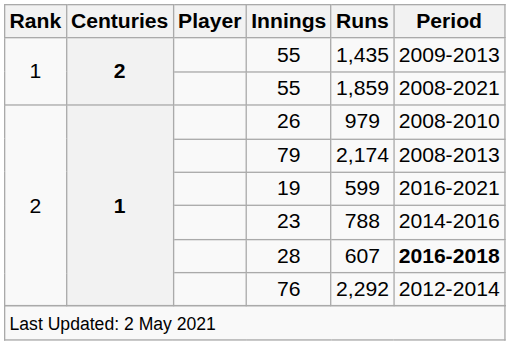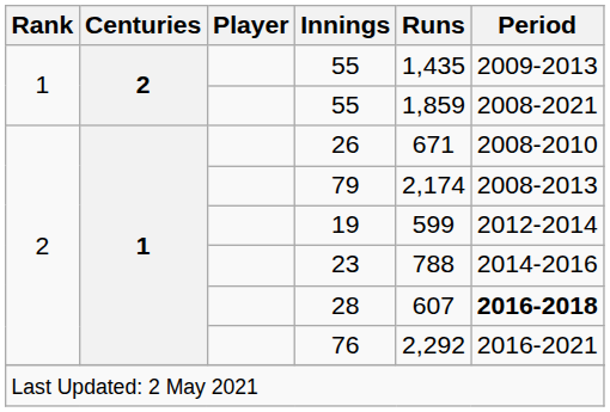26 | Runs: 979 -> 671
19 | Period: 2016-2021 -> 2012-2014
76 | Period: 2012-2014 -> 2016-2021
